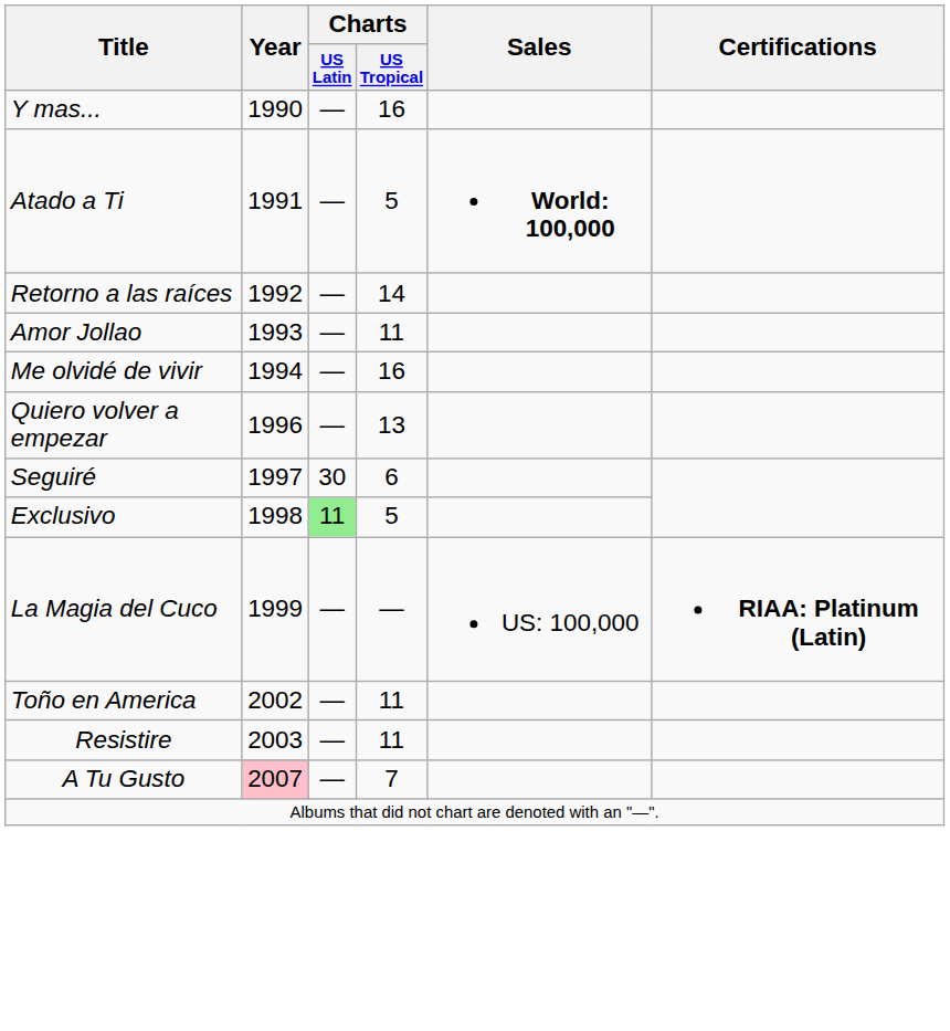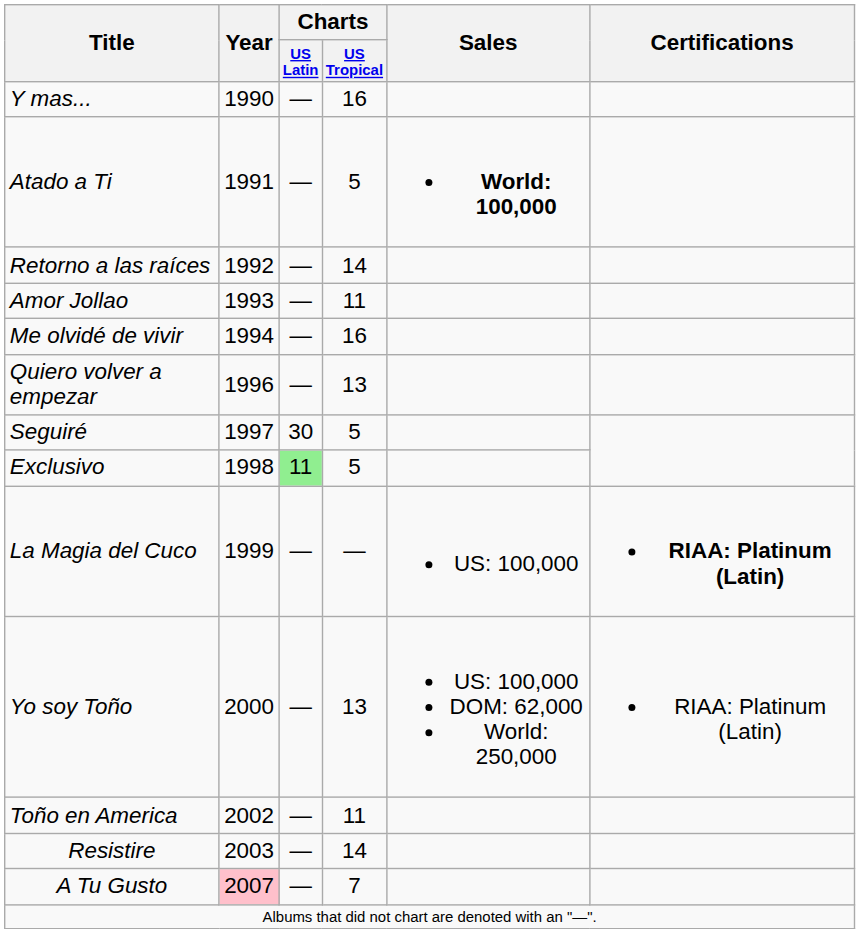Seguiré | Charts / US Tropical: 6 -> 5
+ row: Yo soy Toño | 2000 | — | 13 | US: 100,000 DOM: 62,000 World: 250,000 | RIAA: Platinum (Latin)
Resistire | Charts / US Tropical: 11 -> 14
